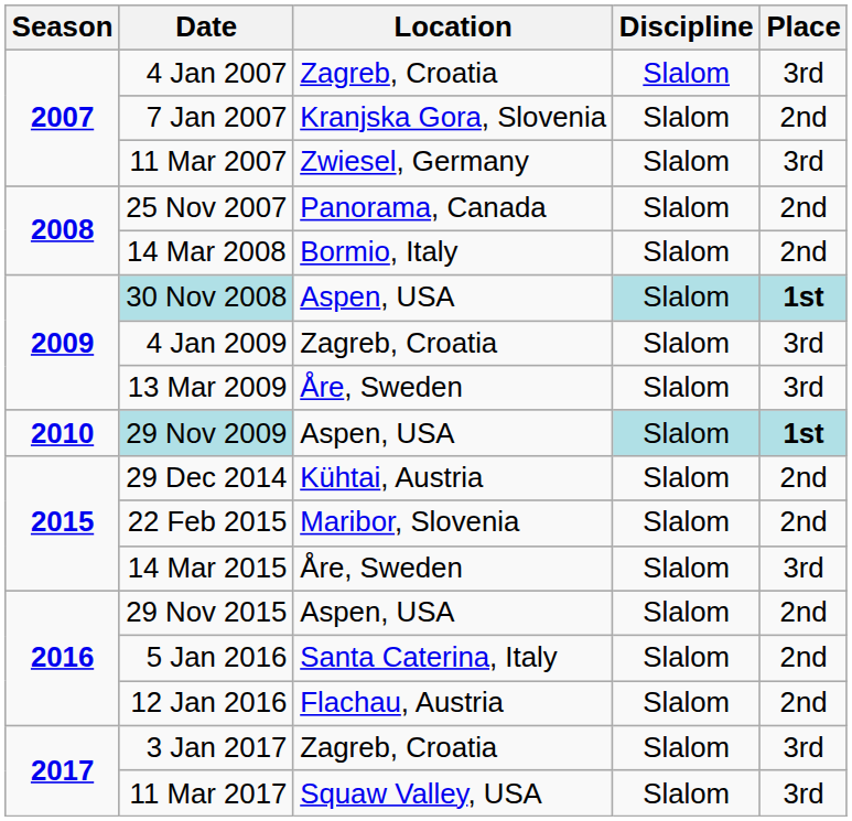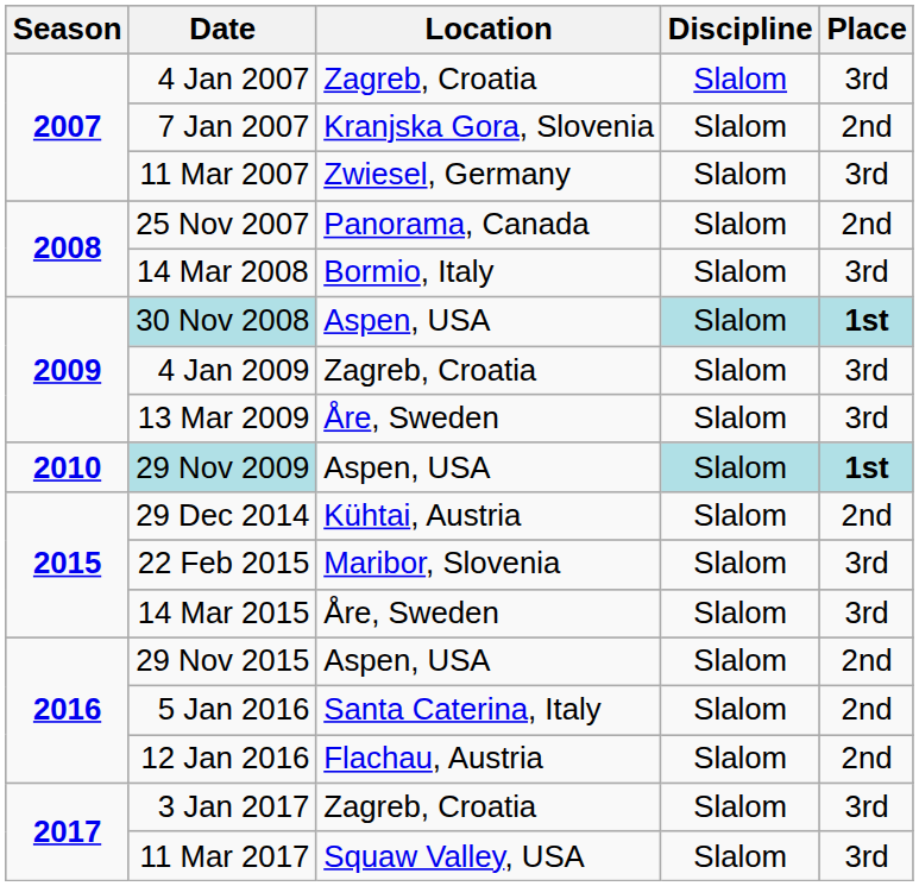14 Mar 2008 | Place: 2nd -> 3rd
22 Feb 2015 | Place: 2nd -> 3rd
